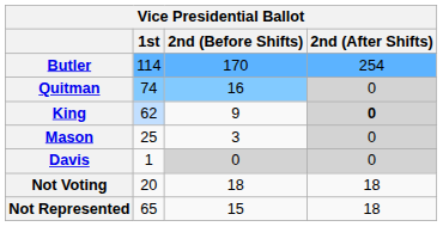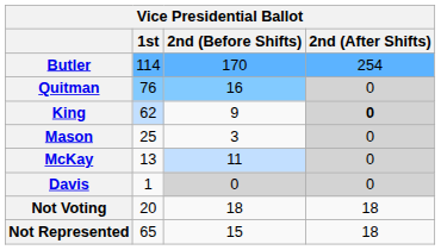Quitman | 1st: 74 -> 76
+ row: McKay | 13 | 11 | 0
